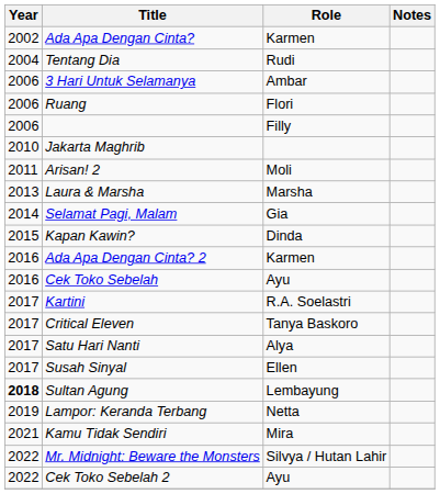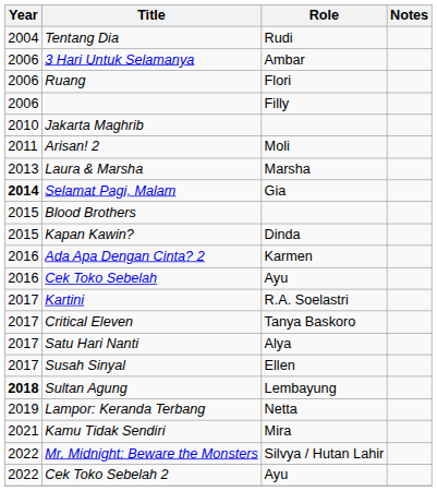- row: 2002 | Ada Apa Dengan Cinta? | Karmen
Selamat Pagi, Malam | Year: normal -> bold
+ row: 2015 | Blood Brothers
